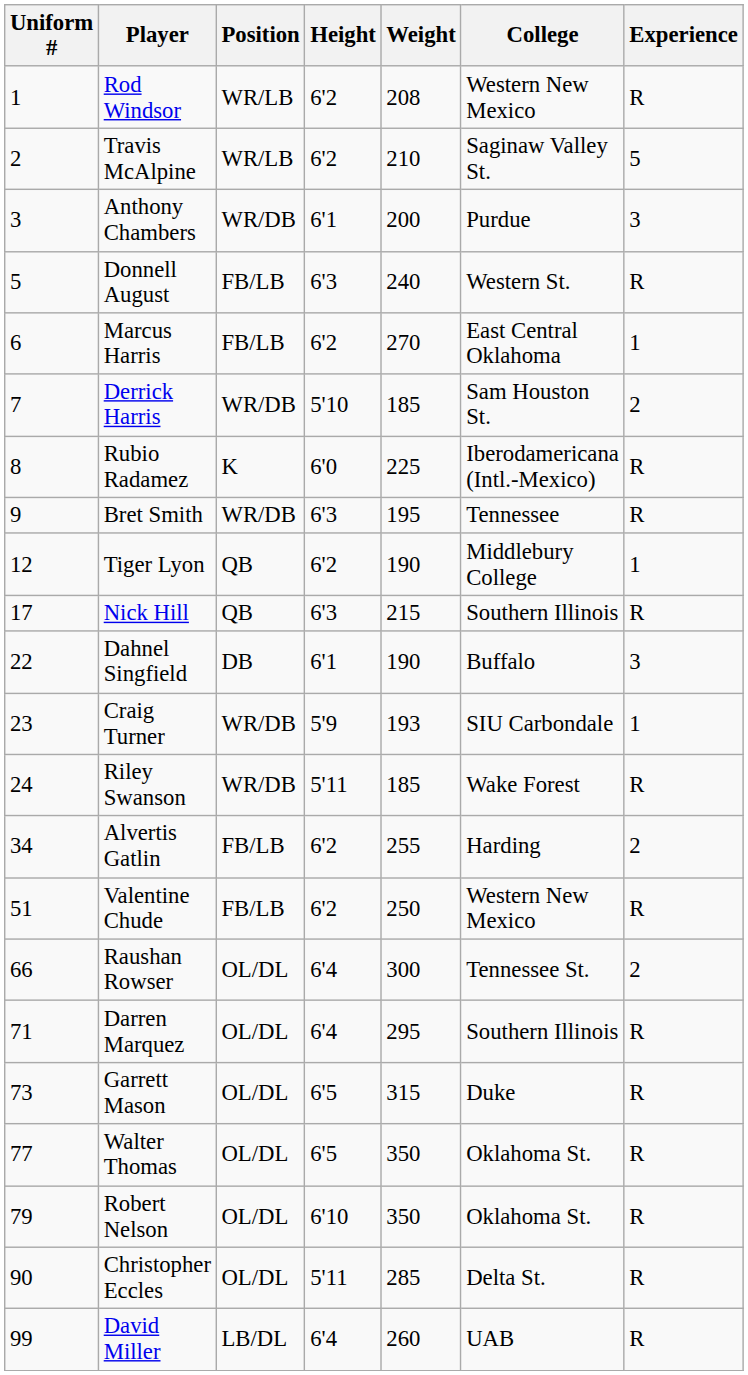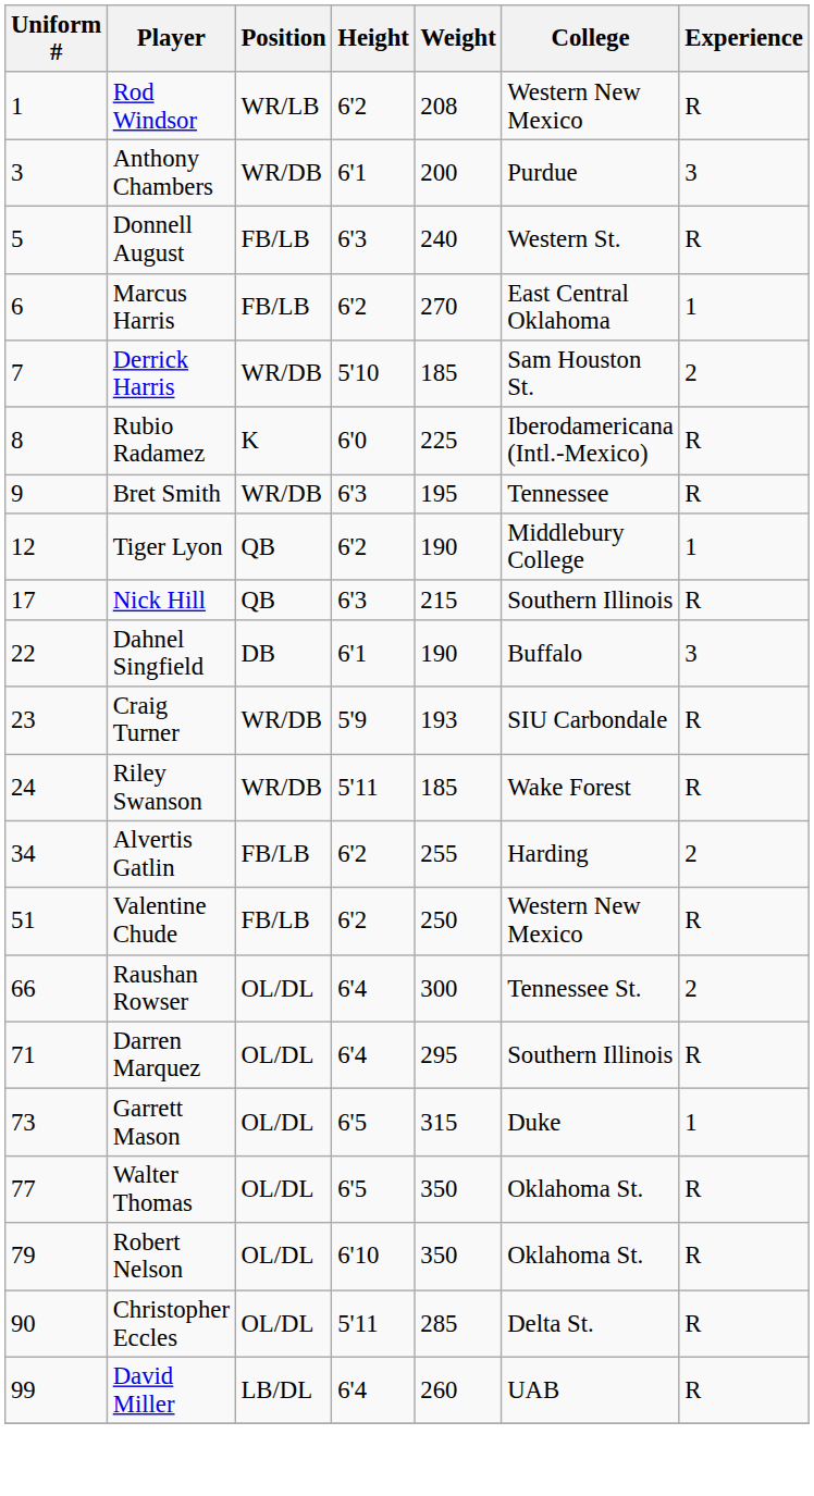- row: 2 | Travis McAlpine | WR/LB | 6'2 | 210 | Saginaw Valley St. | 5
Craig Turner | Experience: 1 -> R
Garrett Mason | Experience: R -> 1
